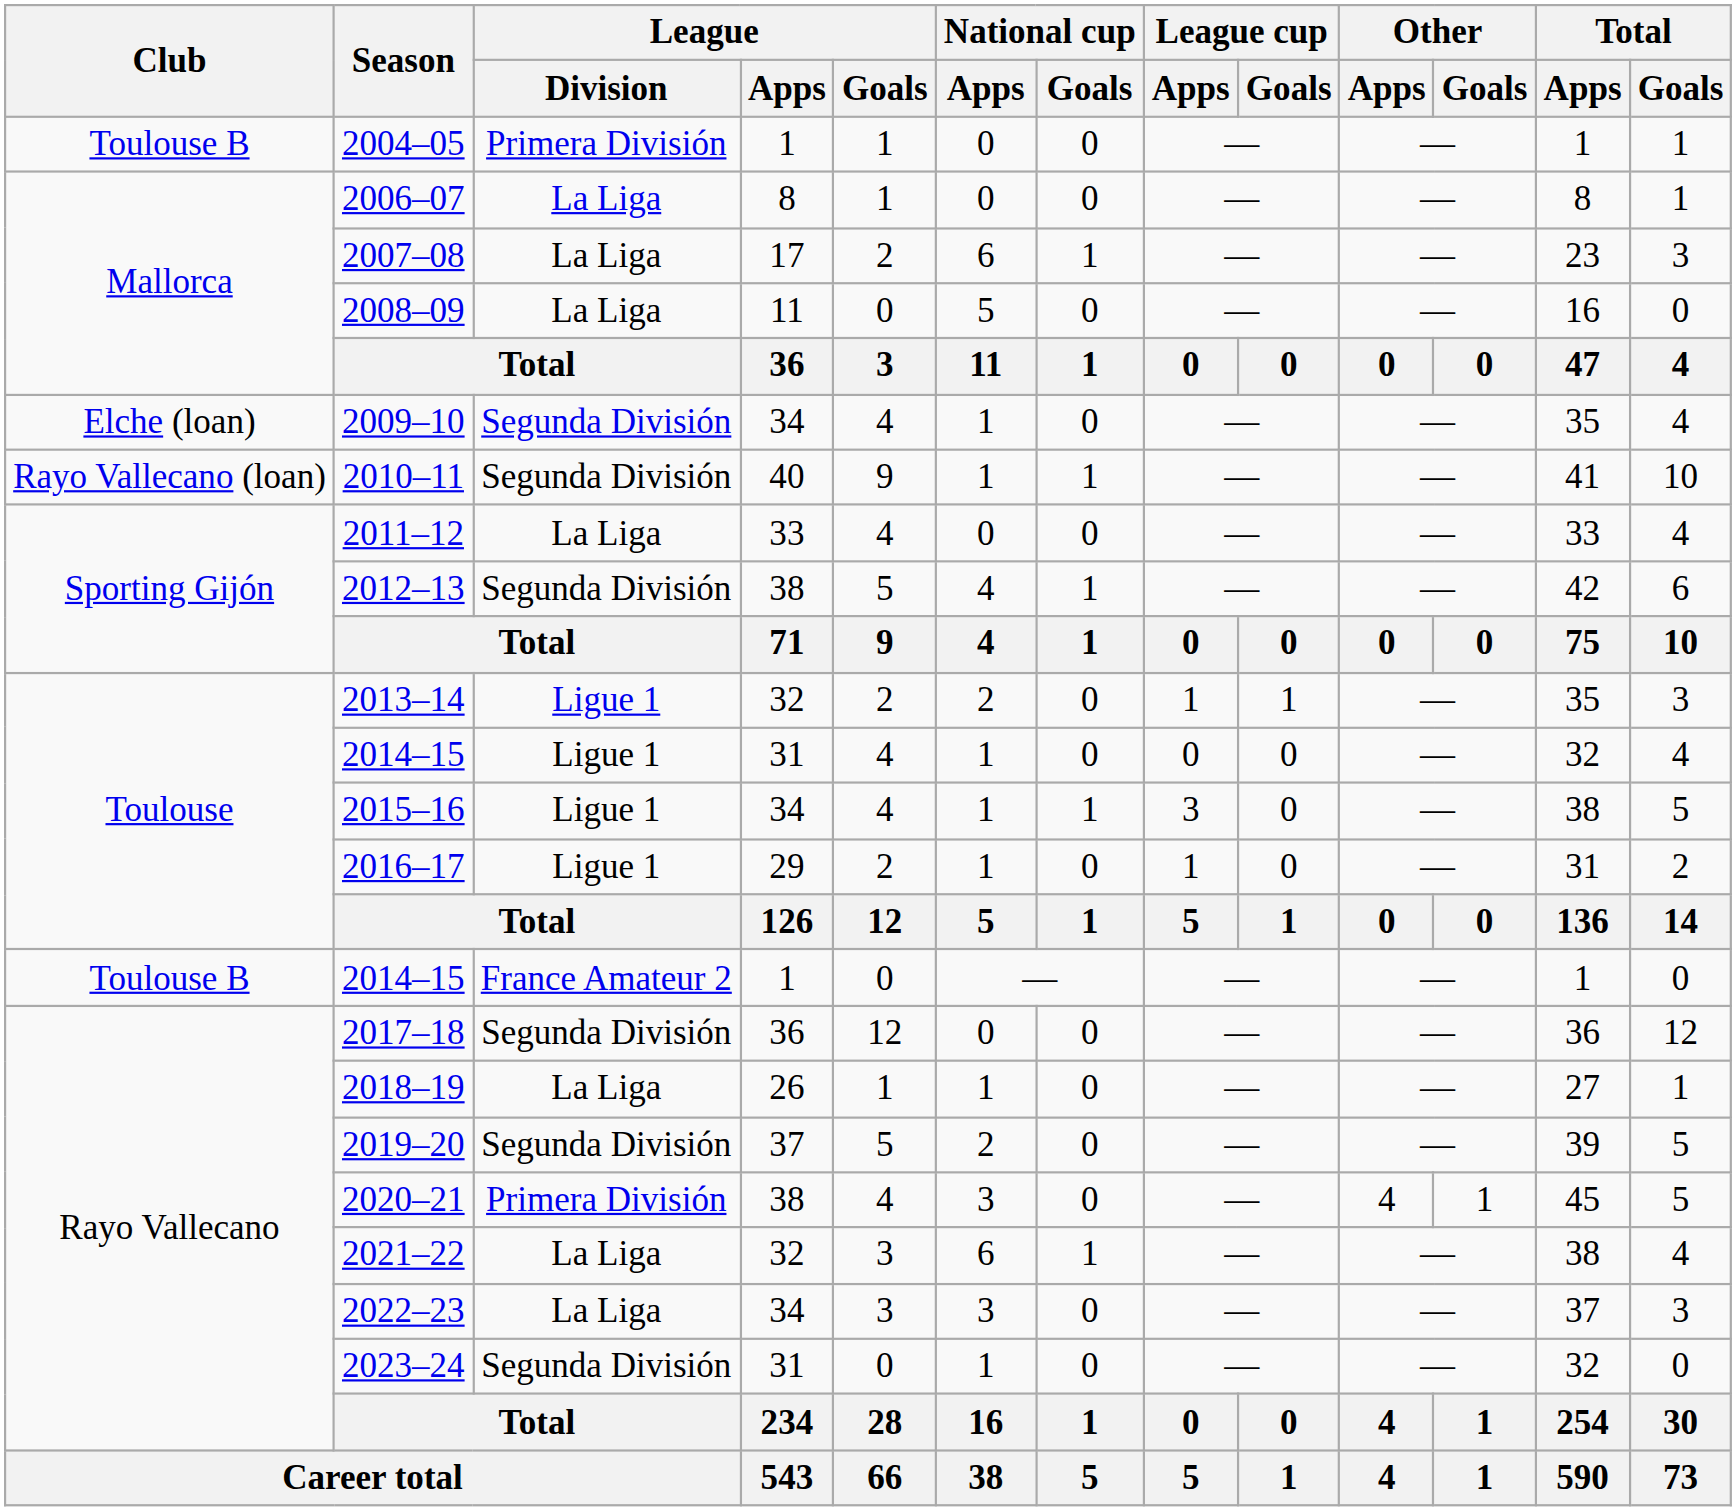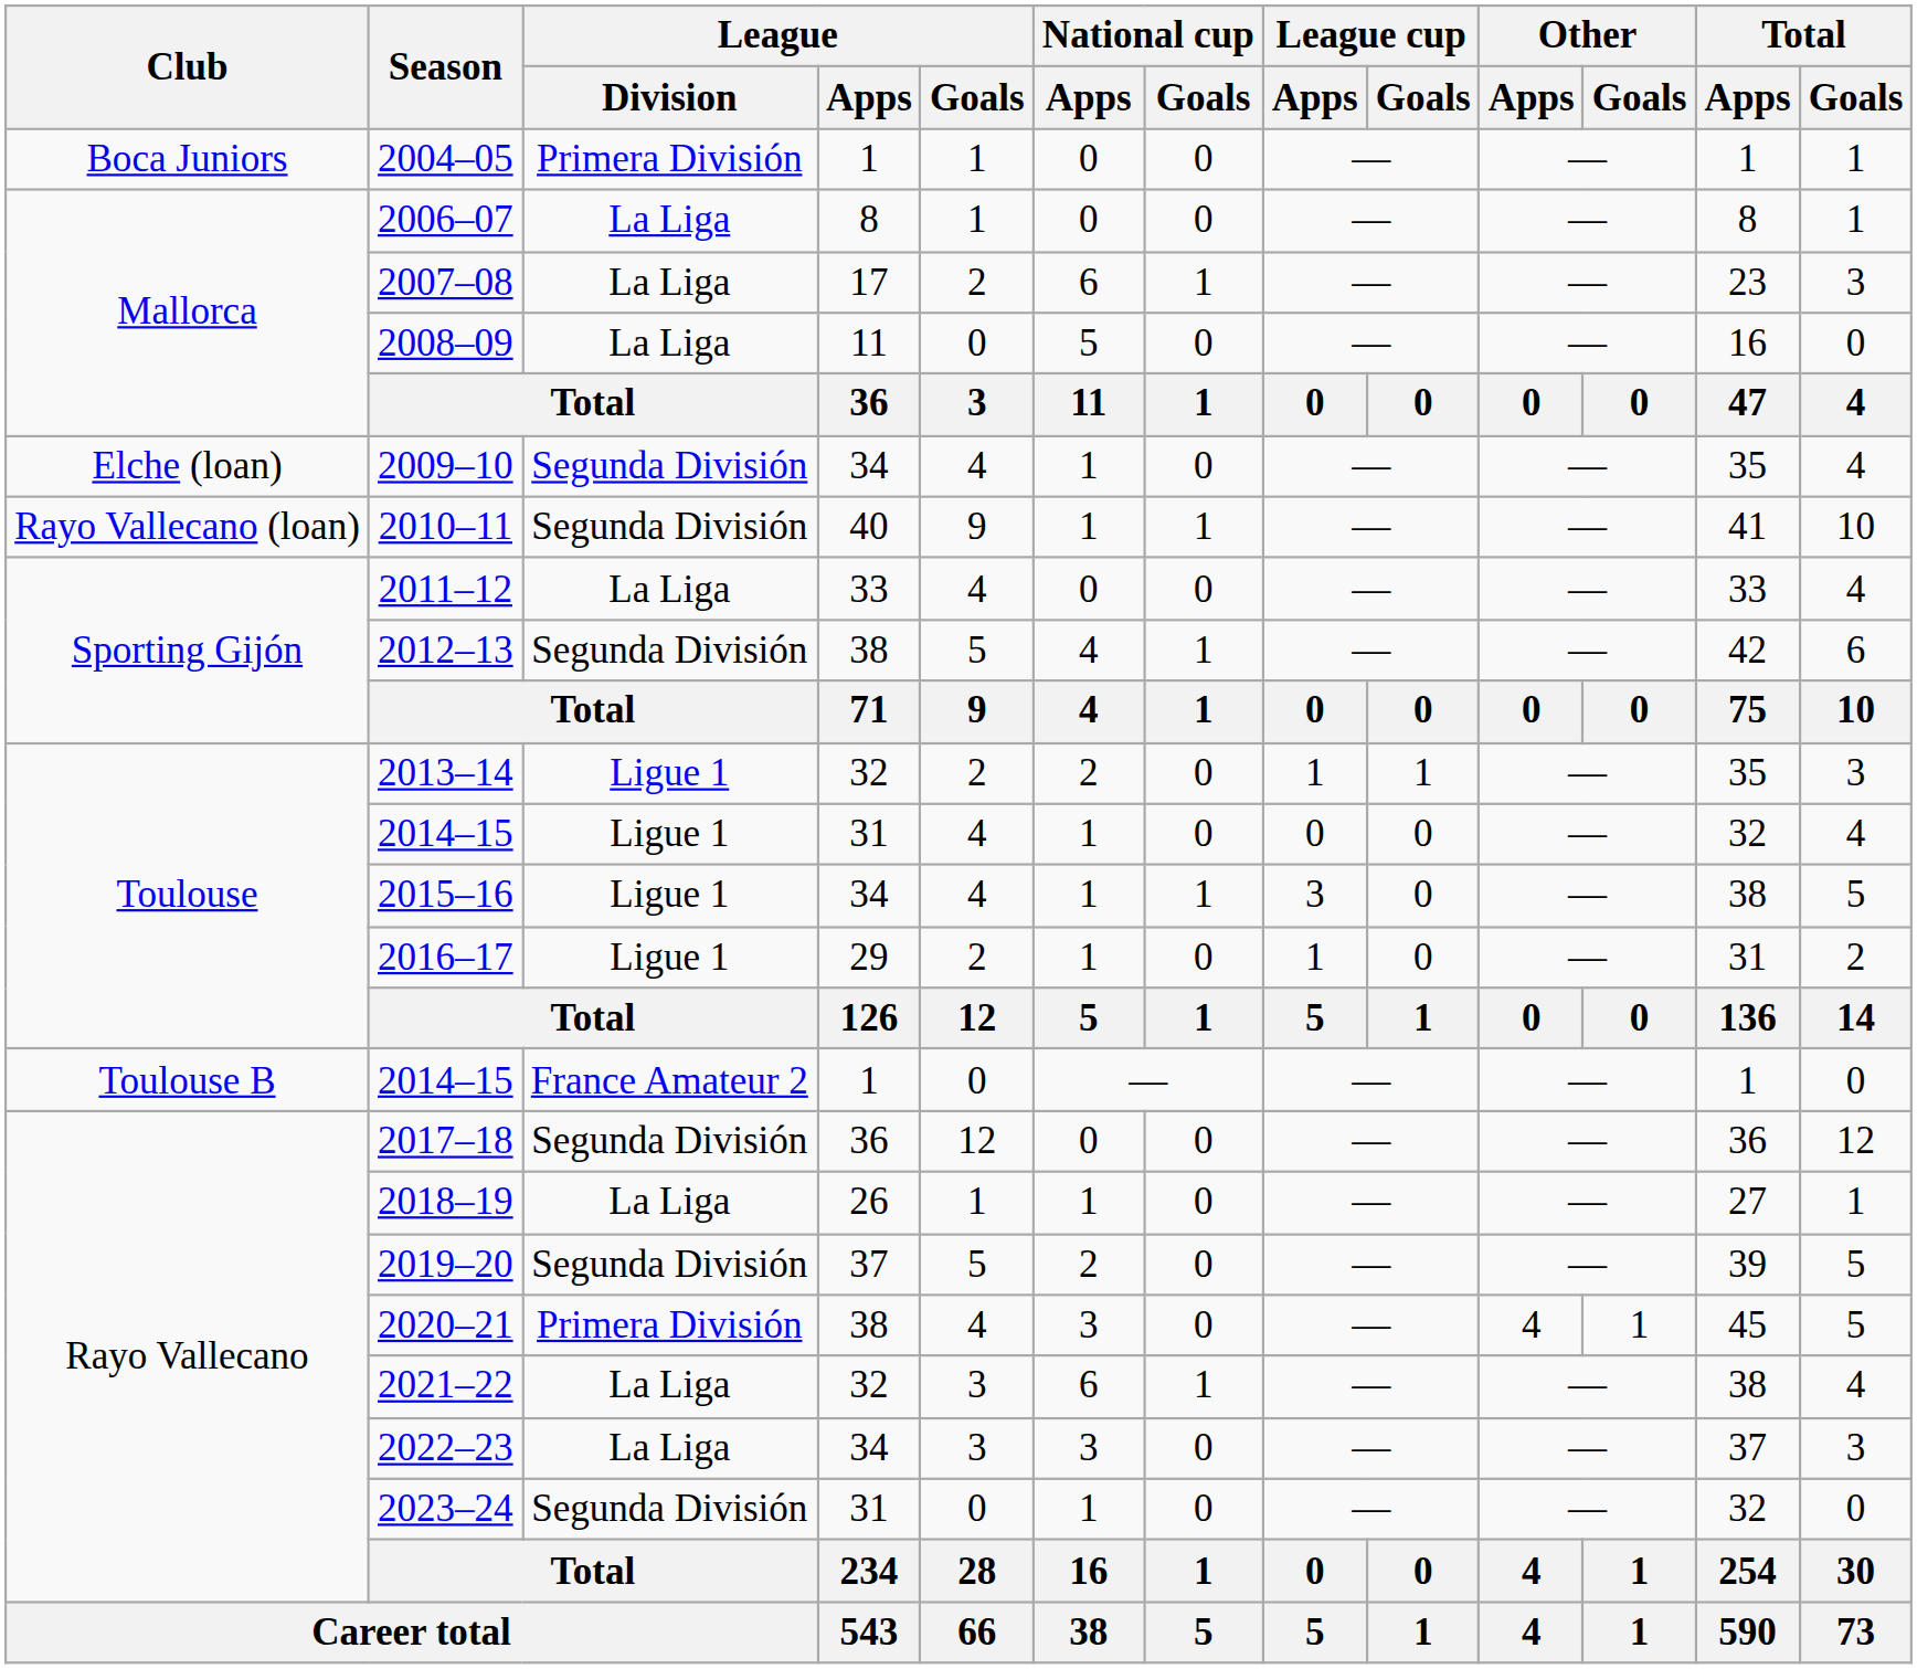2004–05 | Club: Toulouse B -> Boca Juniors
